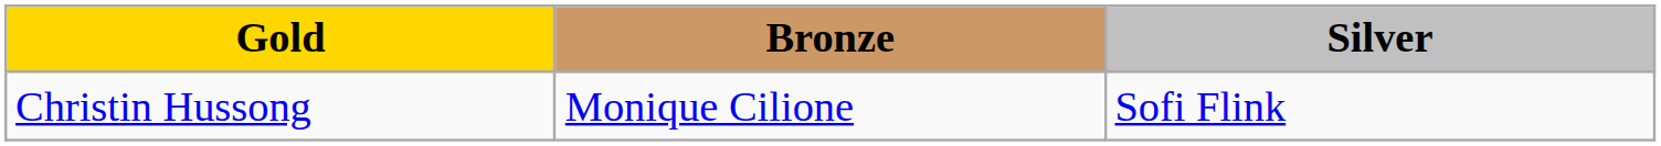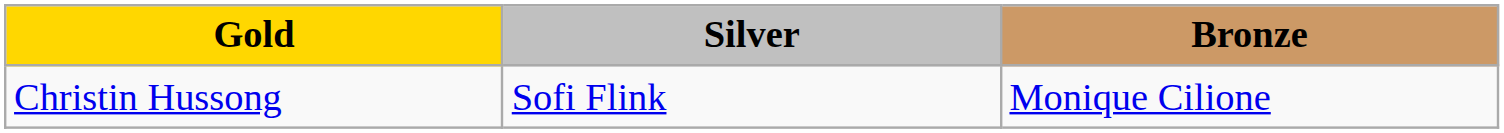columns swapped: Silver <-> Bronze
